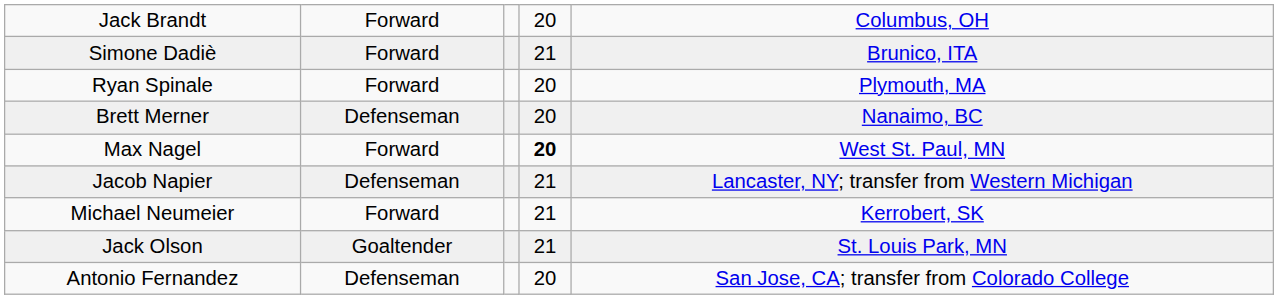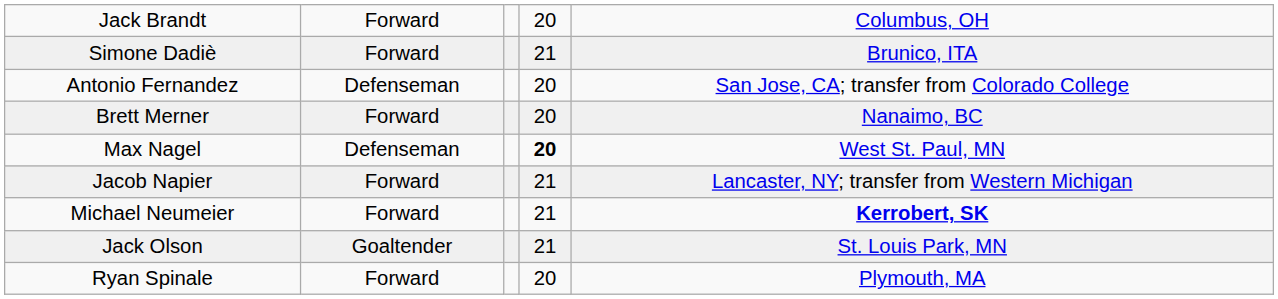rows swapped: Antonio Fernandez <-> Ryan Spinale
Brett Merner | column 2: Defenseman -> Forward
Max Nagel | column 2: Forward -> Defenseman
Jacob Napier | column 2: Defenseman -> Forward
Michael Neumeier | column 5: normal -> bold
